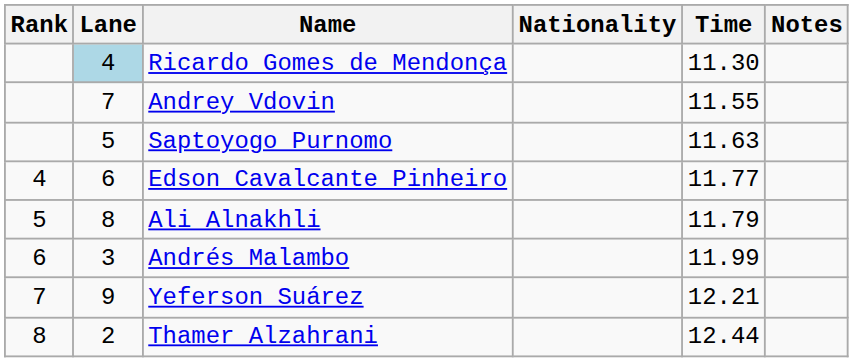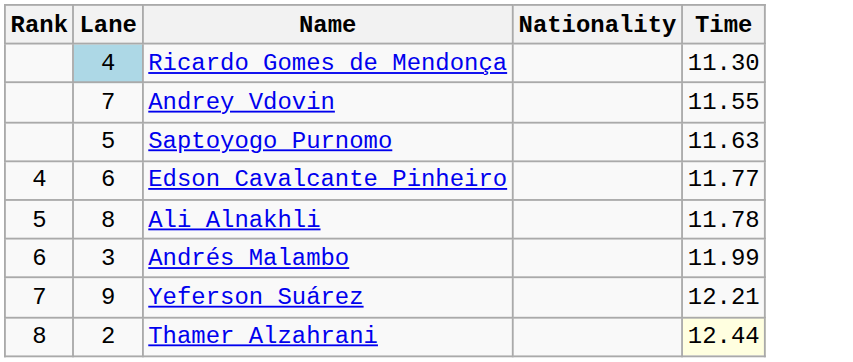- column: Notes
Ali Alnakhli | Time: 11.79 -> 11.78
Thamer Alzahrani | Time: no background -> lightyellow background
